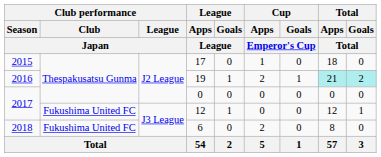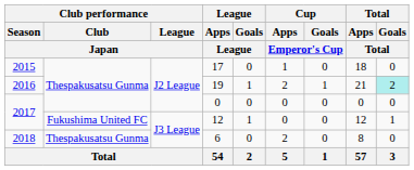19 | Total / Apps / Total: paleturquoise background -> no background
6 | Club performance / Club / Japan: Fukushima United FC -> Thespakusatsu Gunma
